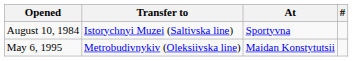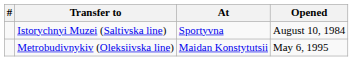columns swapped: # <-> Opened
